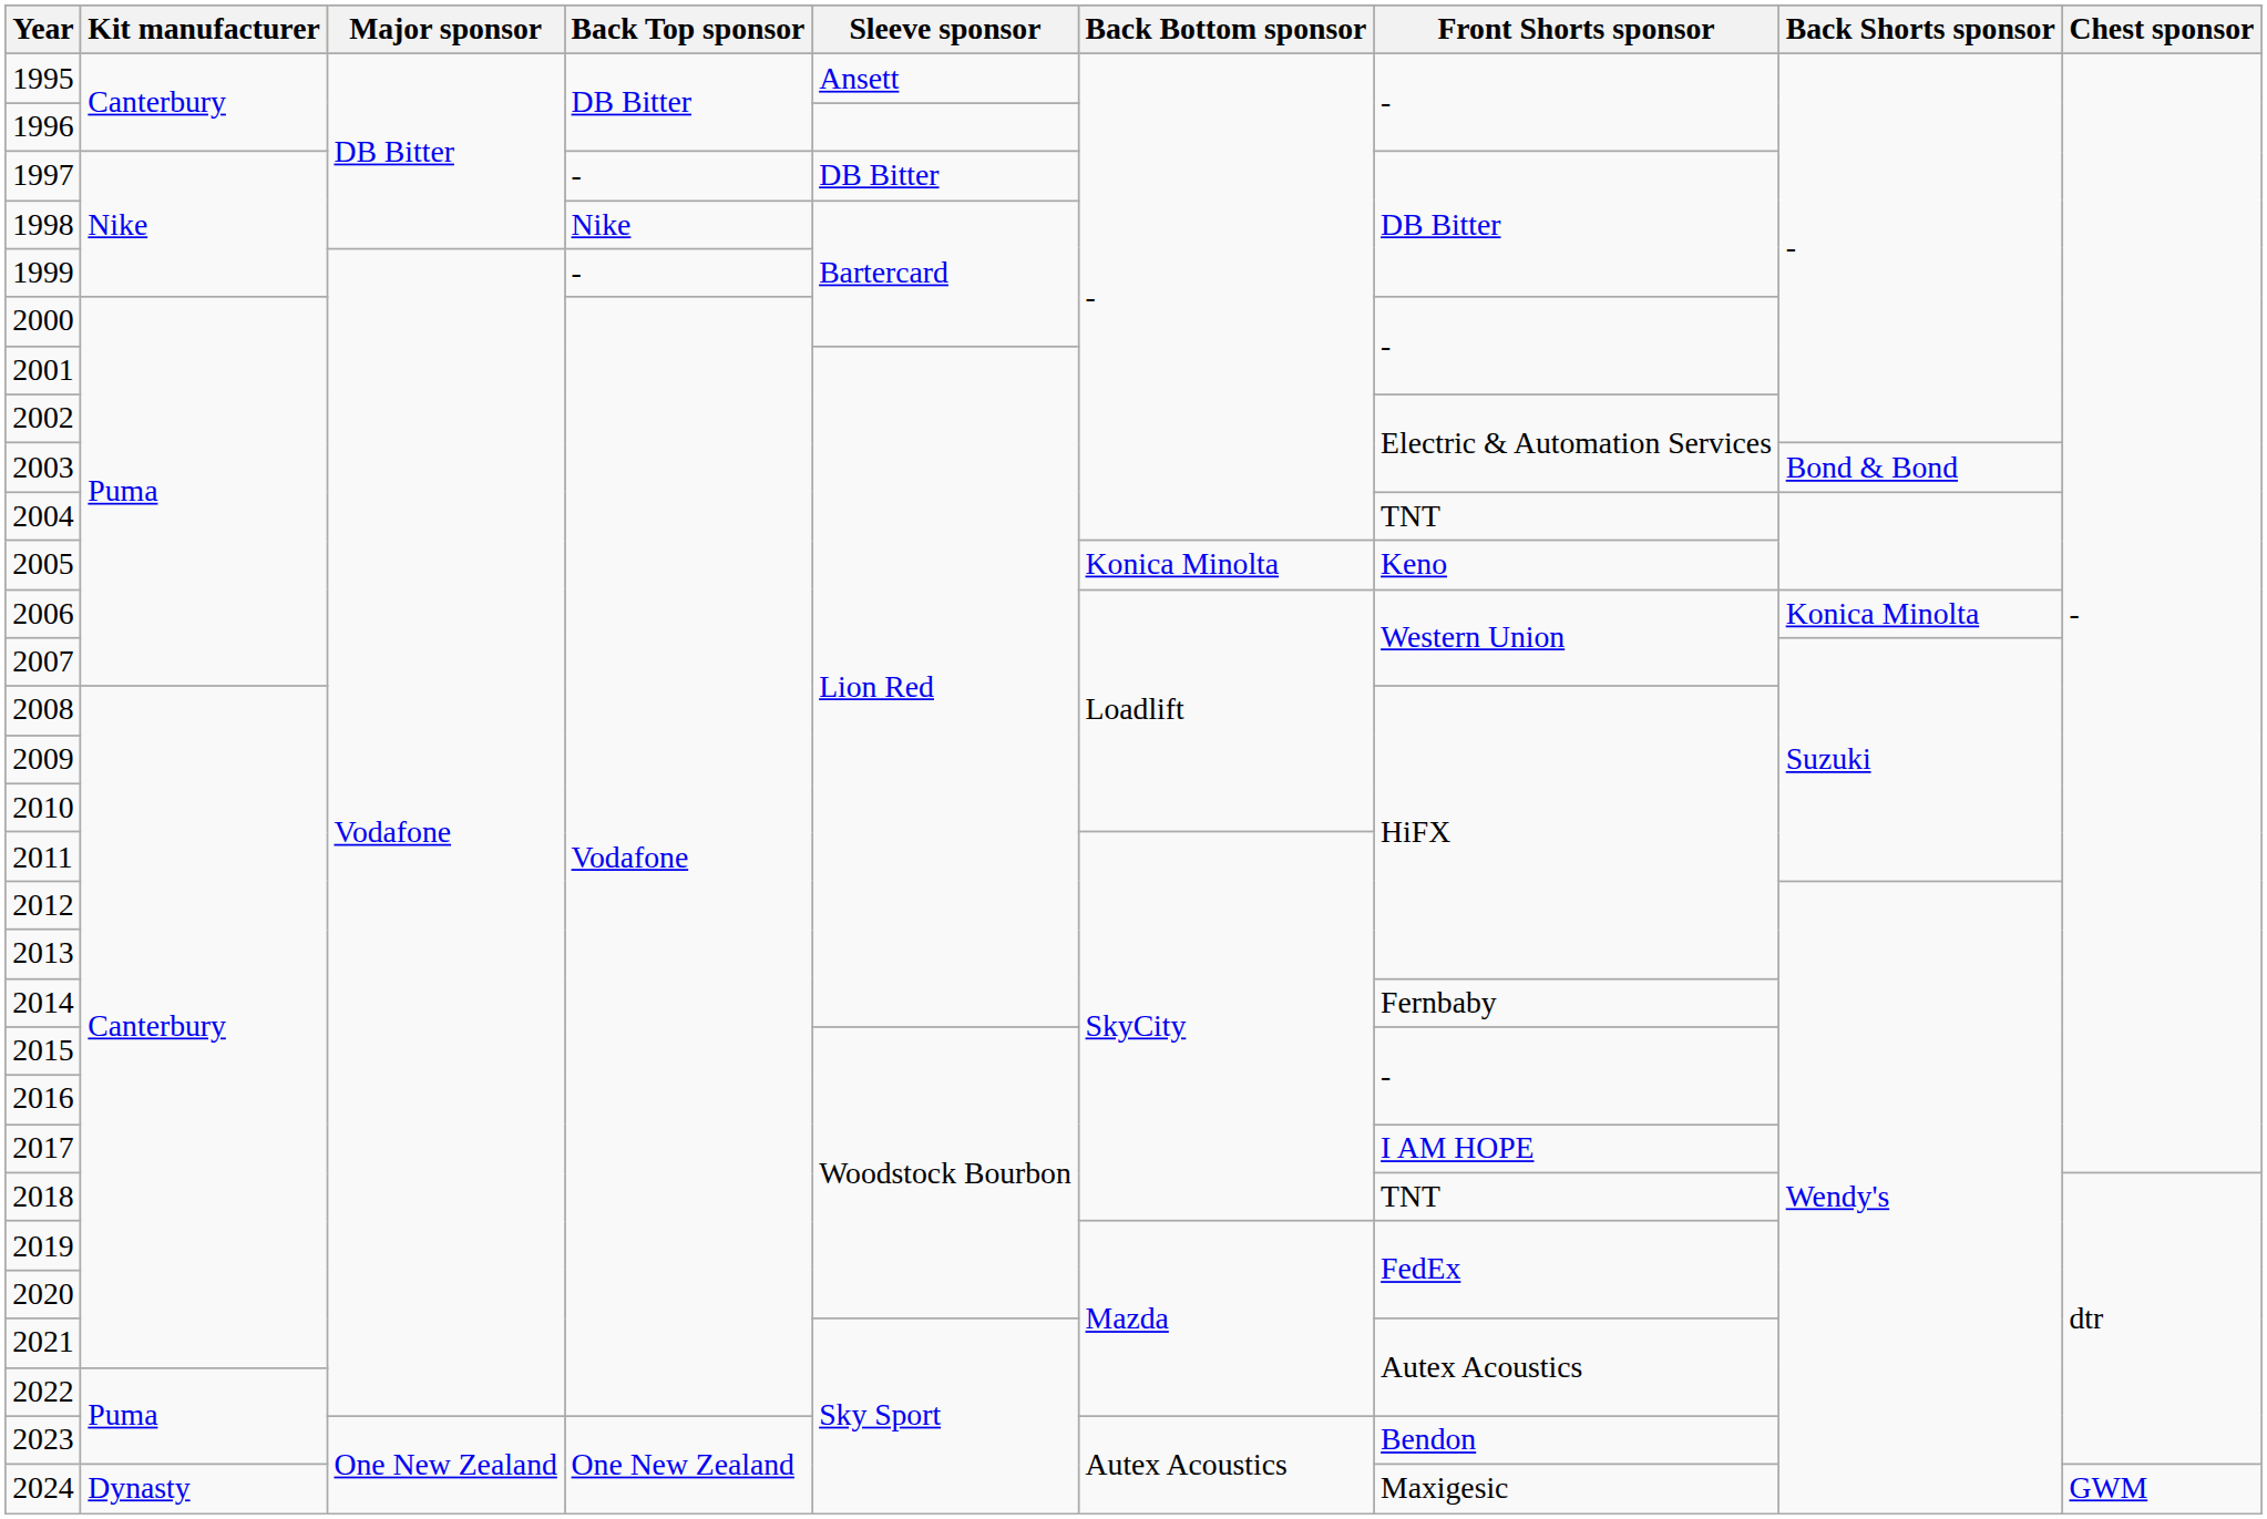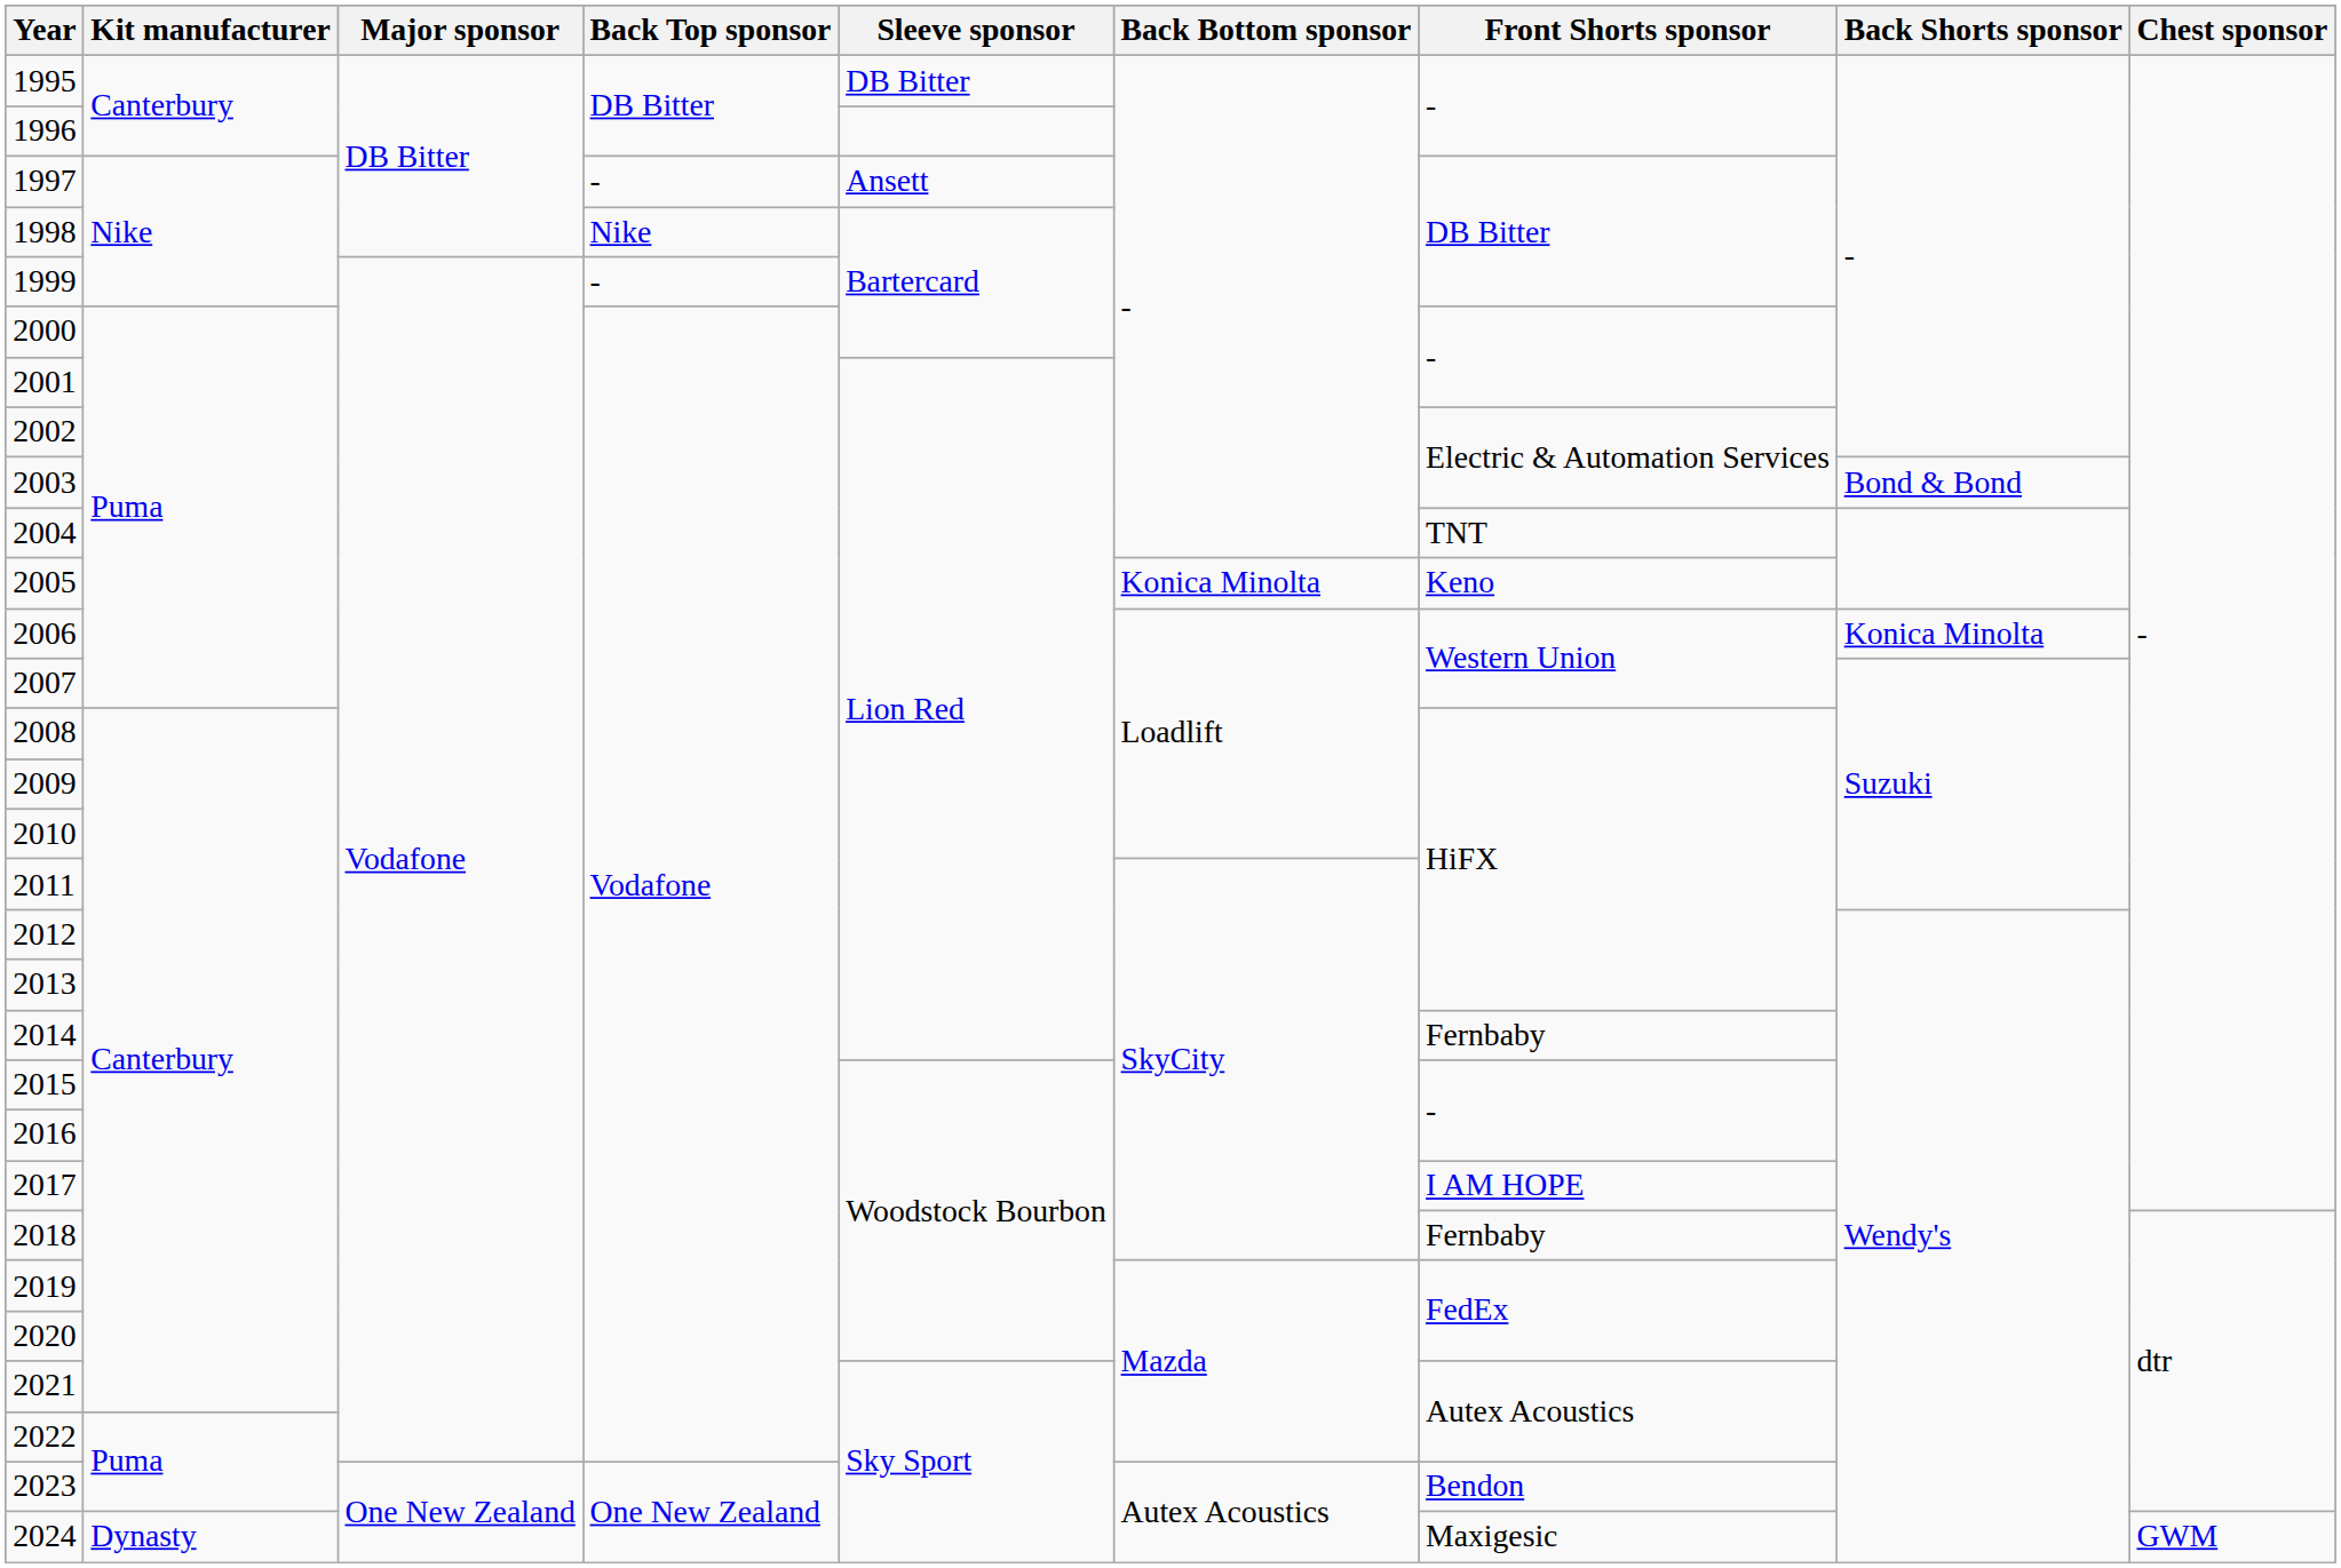1995 | Sleeve sponsor: Ansett -> DB Bitter
1997 | Sleeve sponsor: DB Bitter -> Ansett
2018 | Front Shorts sponsor: TNT -> Fernbaby
